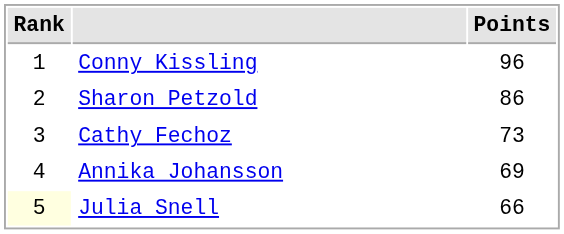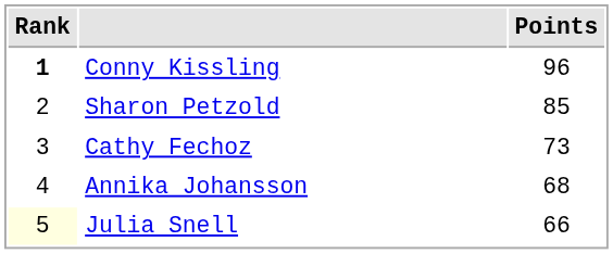Conny Kissling | Rank: normal -> bold
Sharon Petzold | Points: 86 -> 85
Annika Johansson | Points: 69 -> 68
